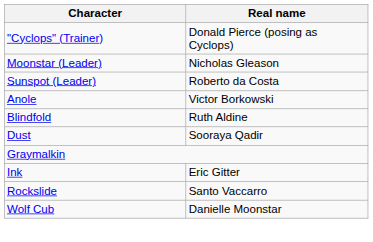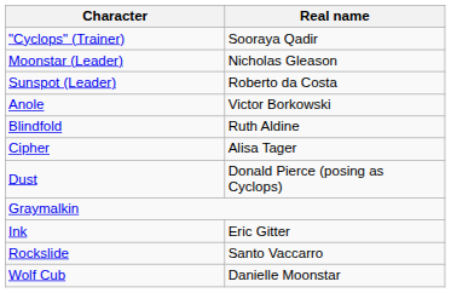"Cyclops" (Trainer) | Real name: Donald Pierce (posing as Cyclops) -> Sooraya Qadir
+ row: Cipher | Alisa Tager
Dust | Real name: Sooraya Qadir -> Donald Pierce (posing as Cyclops)
